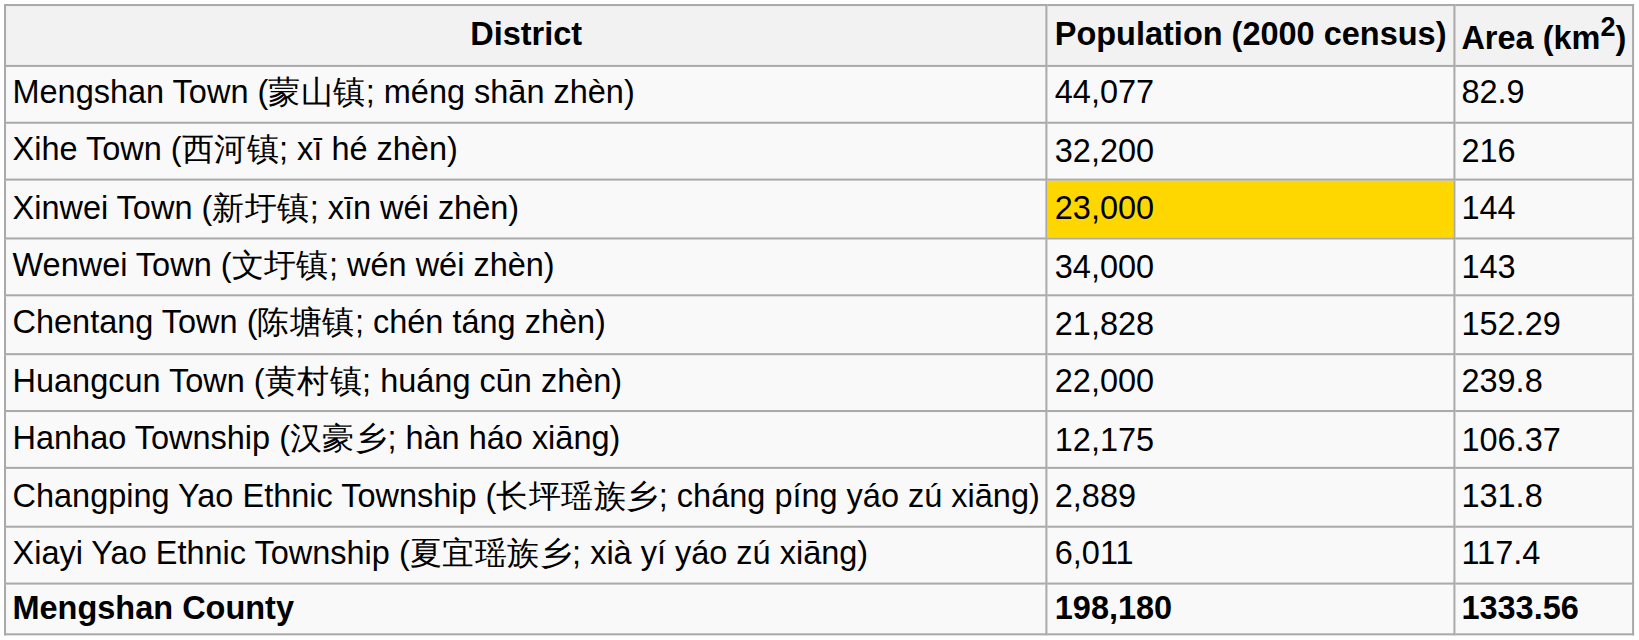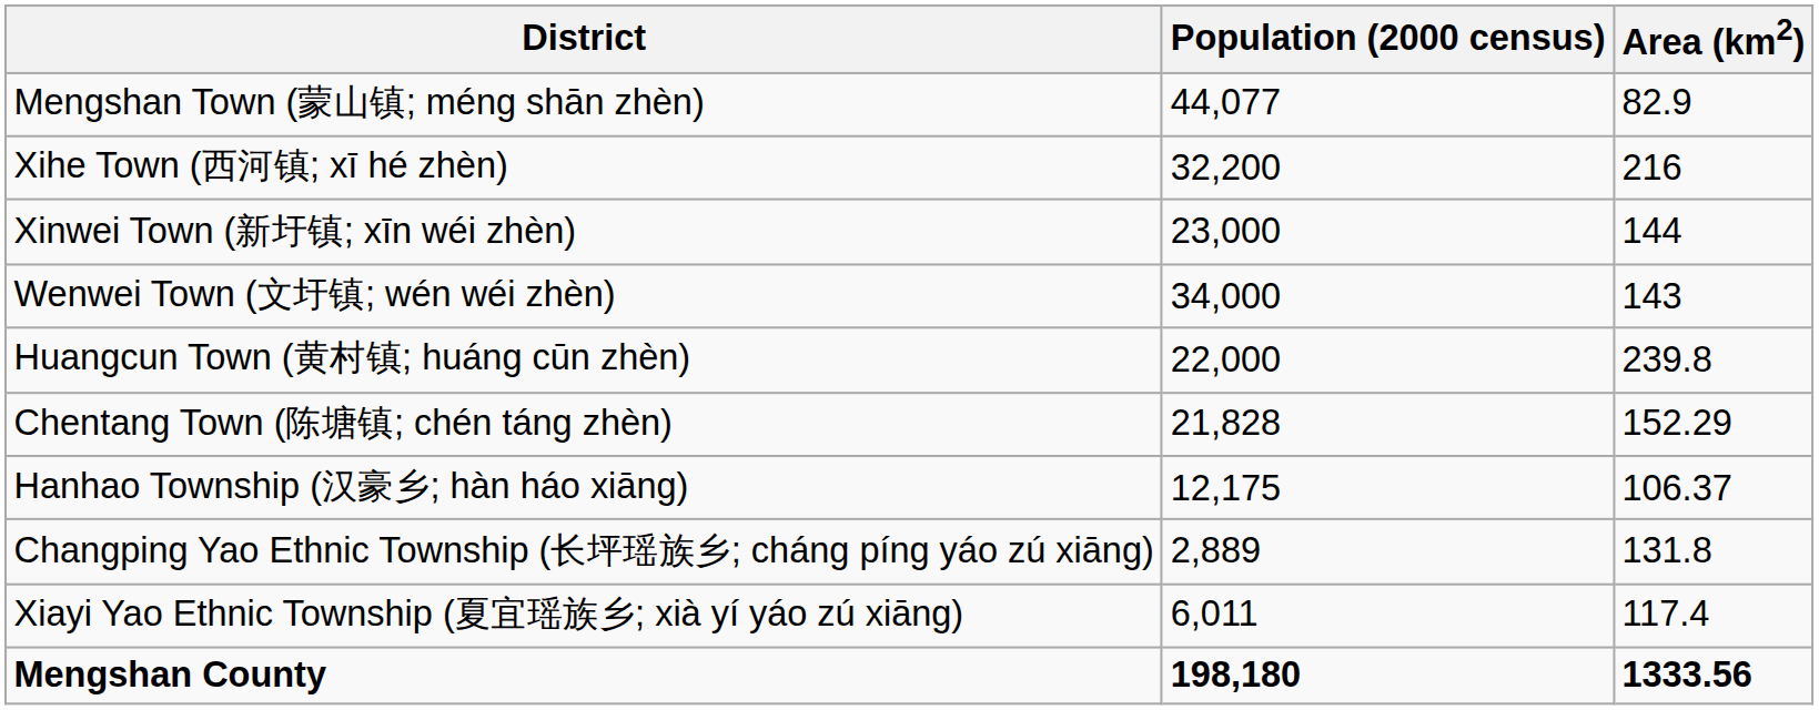Xinwei Town (新圩镇; xīn wéi zhèn) | Population (2000 census): gold background -> no background
rows swapped: Huangcun Town (黄村镇; huáng cūn zhèn) <-> Chentang Town (陈塘镇; chén táng zhèn)
